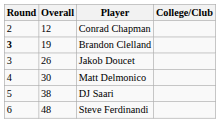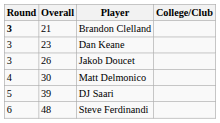- row: 2 | 12 | Conrad Chapman
Brandon Clelland | Overall: 19 -> 21
+ row: 3 | 23 | Dan Keane
DJ Saari | Overall: 38 -> 39
